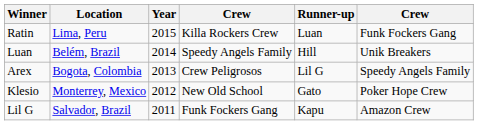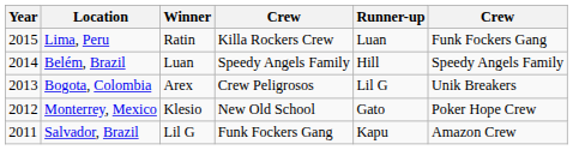columns swapped: Year <-> Winner
Belém, Brazil | column 6: Unik Breakers -> Speedy Angels Family
Bogota, Colombia | column 6: Speedy Angels Family -> Unik Breakers
